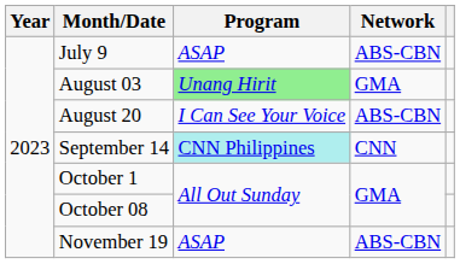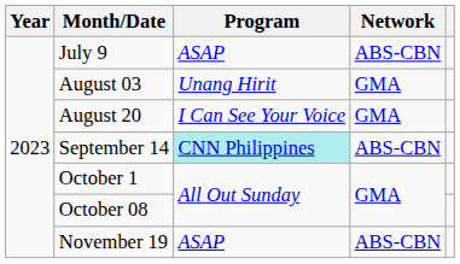August 03 | Program: lightgreen background -> no background
August 20 | Network: ABS-CBN -> GMA
September 14 | Network: CNN -> ABS-CBN
